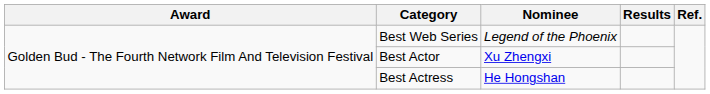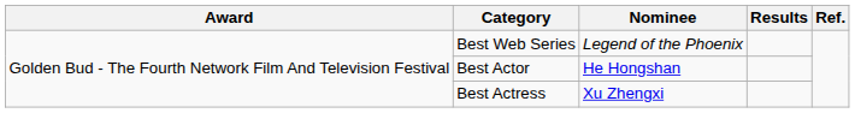Best Actor | Nominee: Xu Zhengxi -> He Hongshan
Best Actress | Nominee: He Hongshan -> Xu Zhengxi
